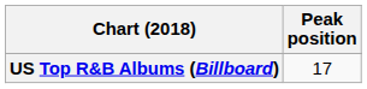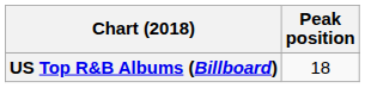US Top R&B Albums (Billboard) | Peak position: 17 -> 18
